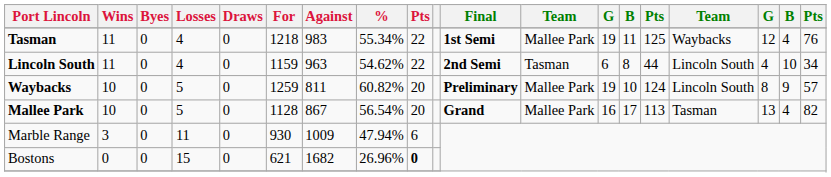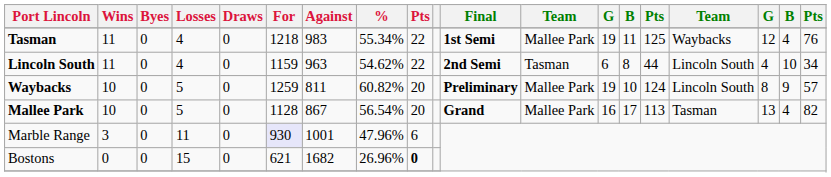Marble Range | For: no background -> lavender background
Marble Range | Against: 1009 -> 1001
Marble Range | %: 47.94% -> 47.96%
